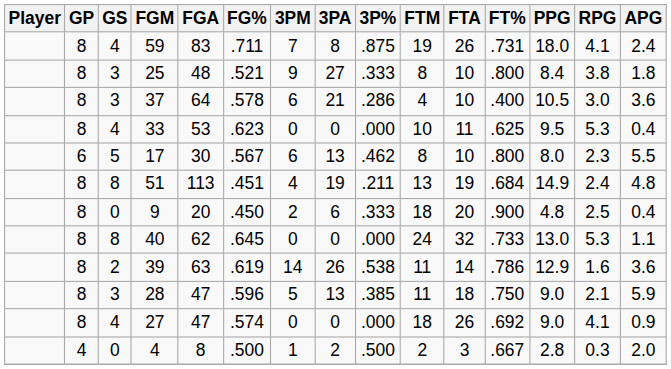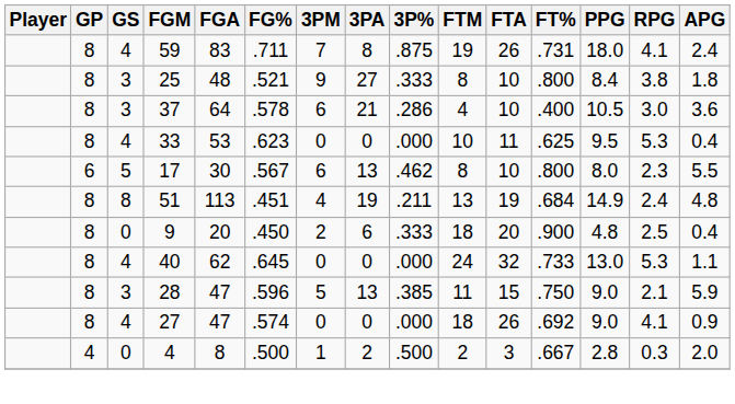40 | GS: 8 -> 4
- row: 8 | 2 | 39 | 63 | .619 | 14 | 26 | .538 | 11 | 14 | .786 | 12.9 | 1.6 | 3.6
28 | FTA: 18 -> 15
